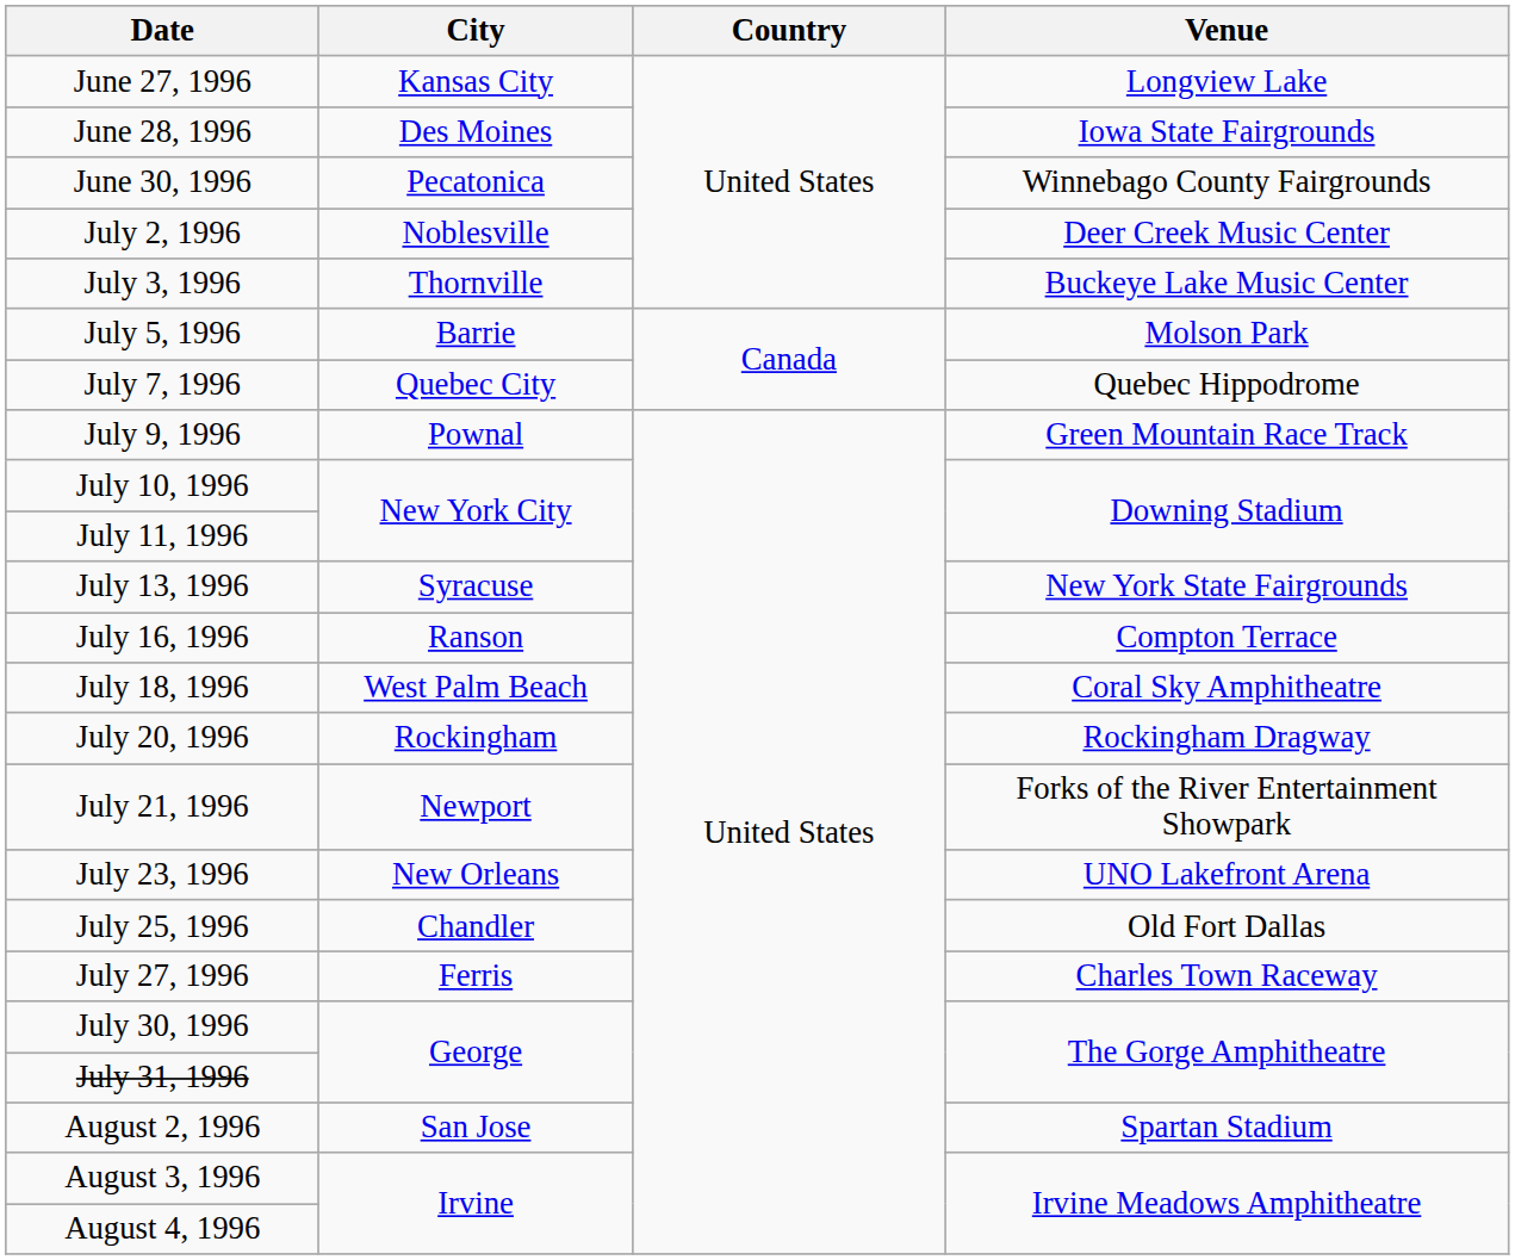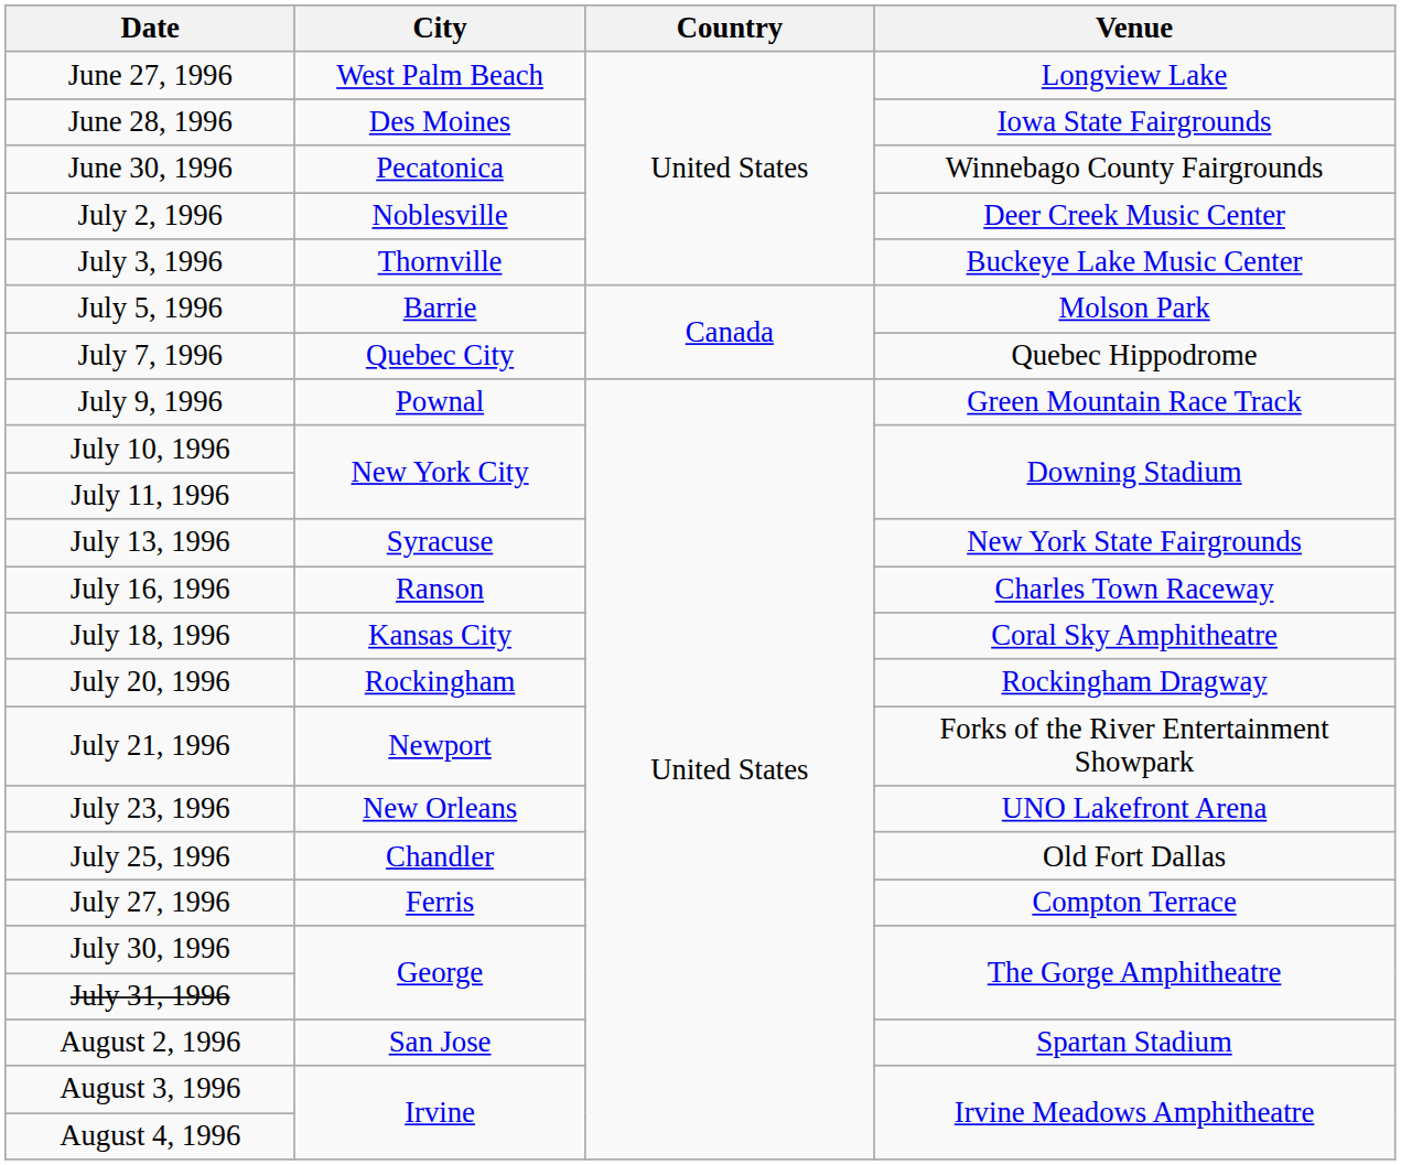June 27, 1996 | City: Kansas City -> West Palm Beach
July 16, 1996 | Venue: Compton Terrace -> Charles Town Raceway
July 18, 1996 | City: West Palm Beach -> Kansas City
July 27, 1996 | Venue: Charles Town Raceway -> Compton Terrace
